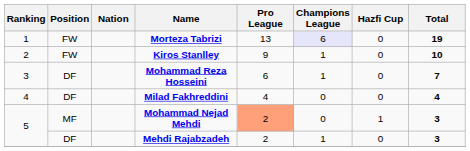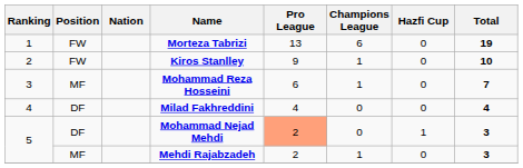Morteza Tabrizi | Champions League: lavender background -> no background
Mohammad Reza Hosseini | Position: DF -> MF
Mohammad Nejad Mehdi | Position: MF -> DF
Mehdi Rajabzadeh | Position: DF -> MF
